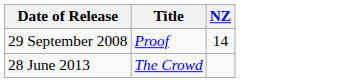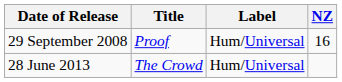+ column: Label | Hum/Universal | Hum/Universal
29 September 2008 | NZ: 14 -> 16
